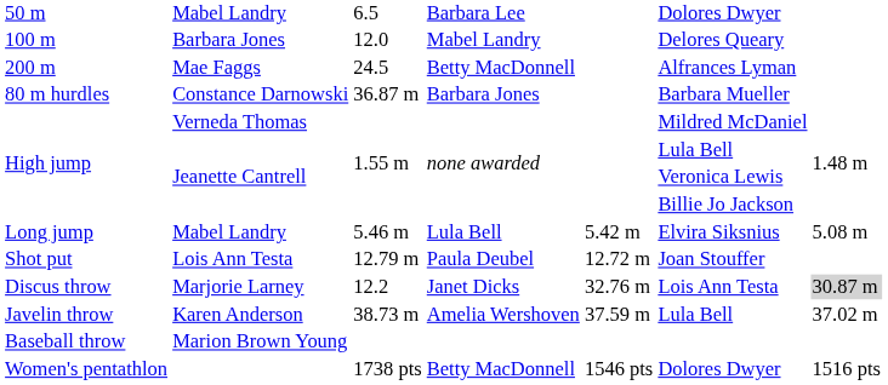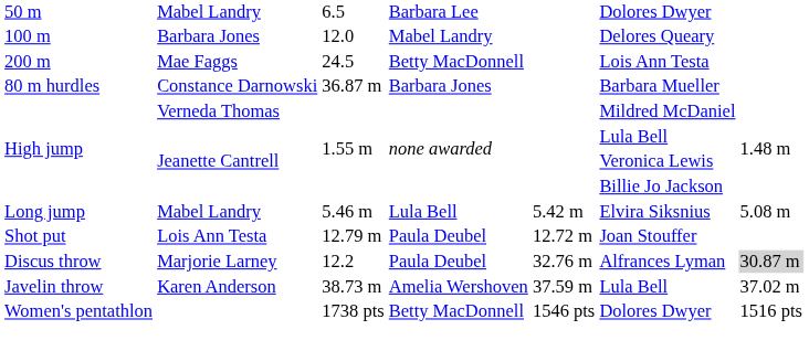Mae Faggs | column 6: Alfrances Lyman -> Lois Ann Testa
Marjorie Larney | column 4: Janet Dicks -> Paula Deubel
Marjorie Larney | column 6: Lois Ann Testa -> Alfrances Lyman
- row: Baseball throw | Marion Brown Young
